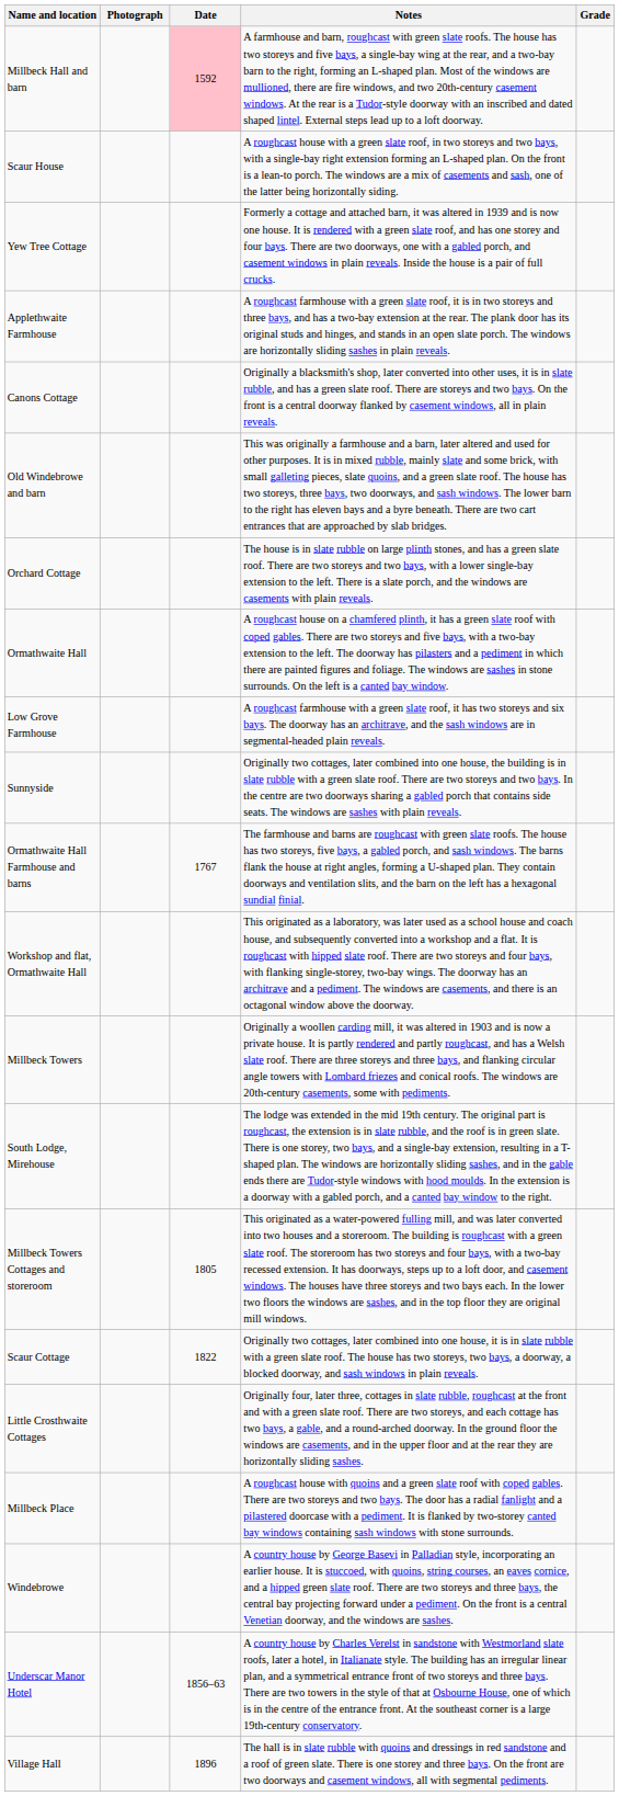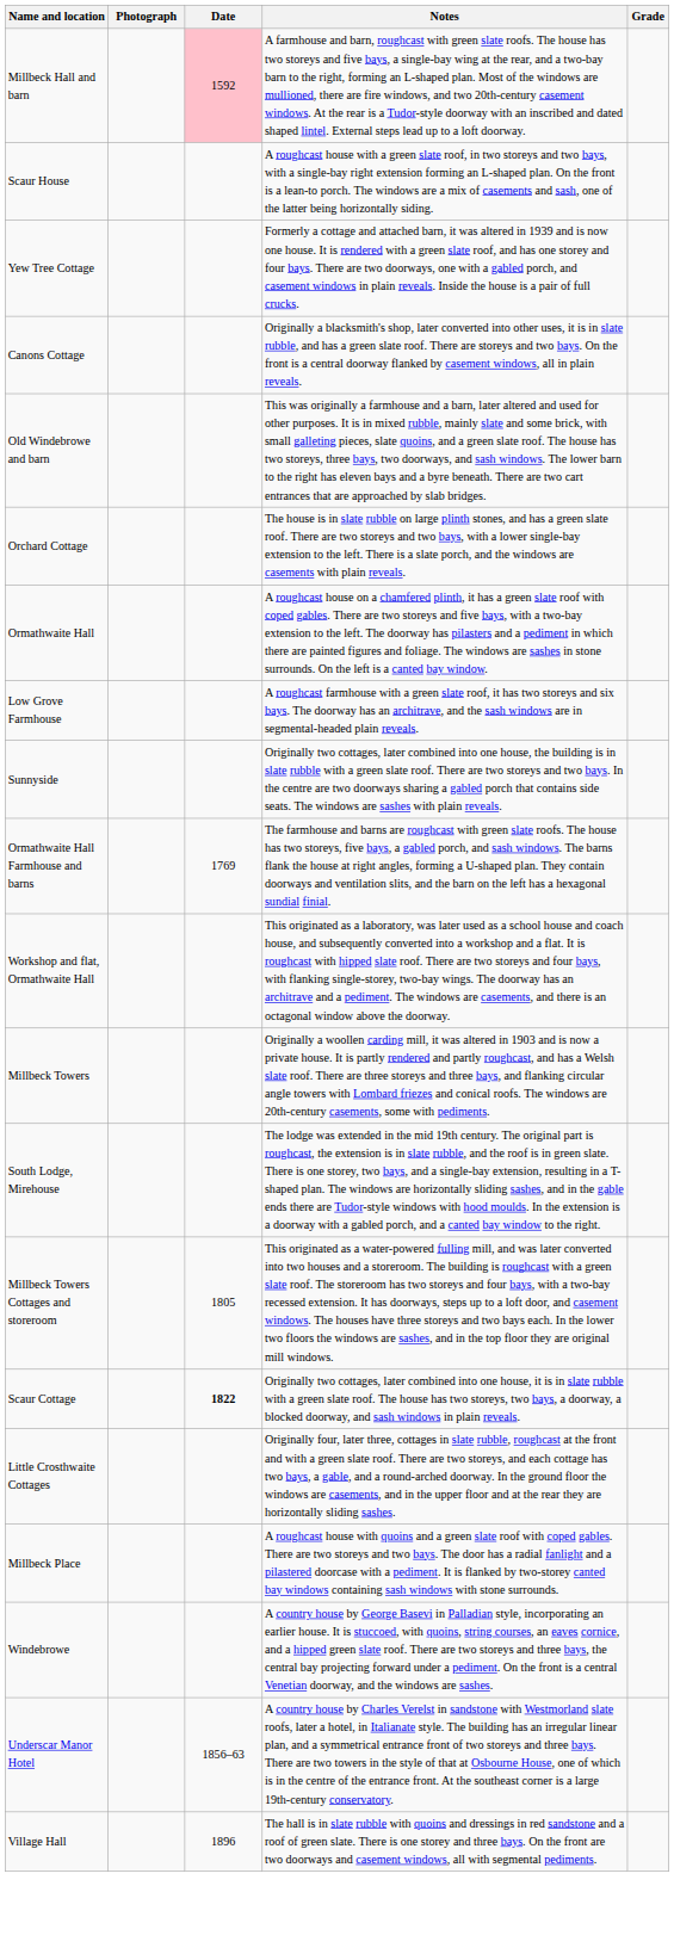- row: Applethwaite Farmhouse | A roughcast farmhouse with a green slate roof, it is in two storeys and three bays, and has a two-bay extension at the rear. The plank door has its original studs and hinges, and stands in an open slate porch. The windows are horizontally sliding sashes in plain reveals.
Ormathwaite Hall Farmhouse and barns | Date: 1767 -> 1769
Scaur Cottage | Date: normal -> bold
